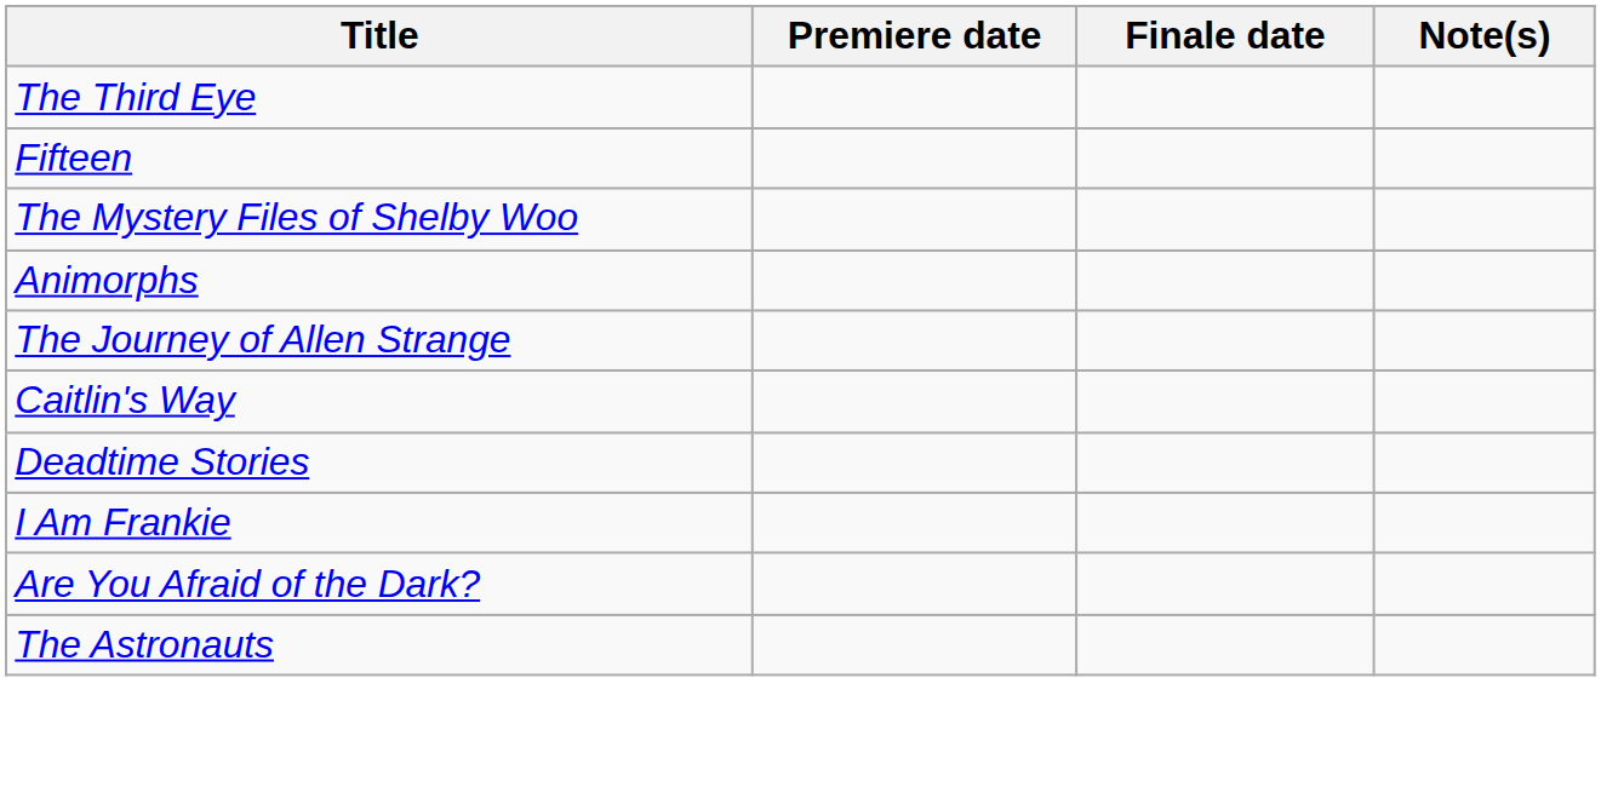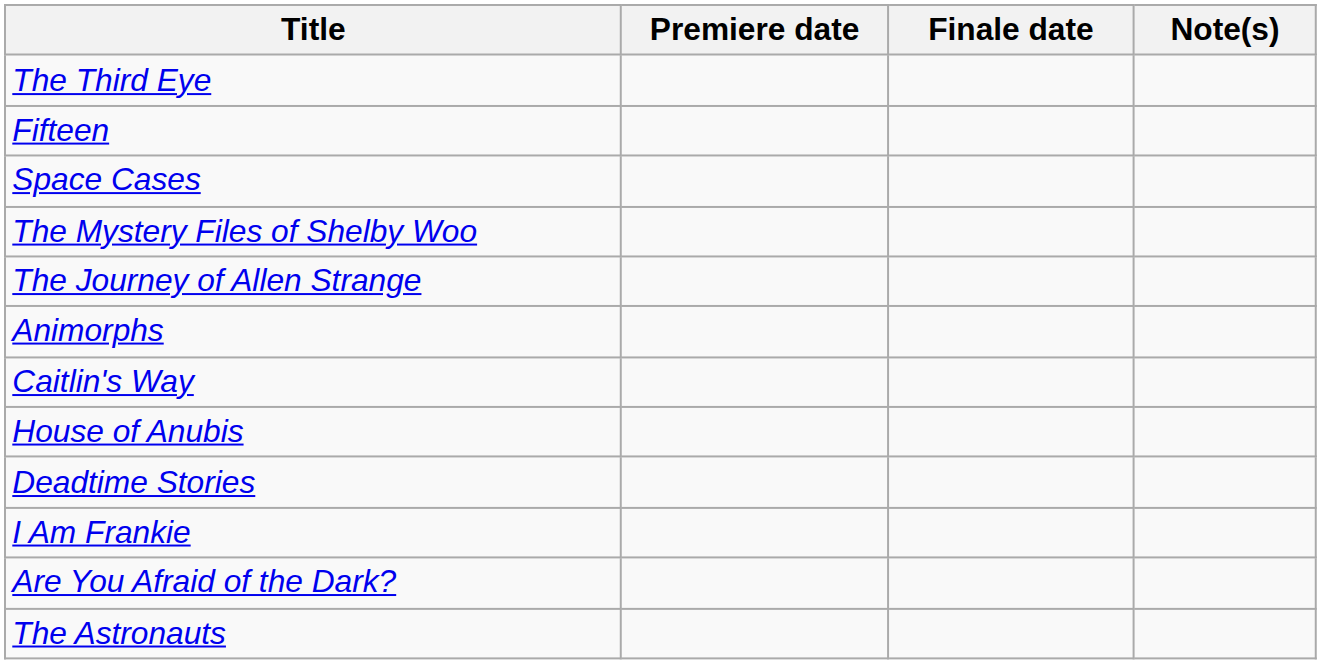+ row: Space Cases
rows swapped: The Journey of Allen Strange <-> Animorphs
+ row: House of Anubis
